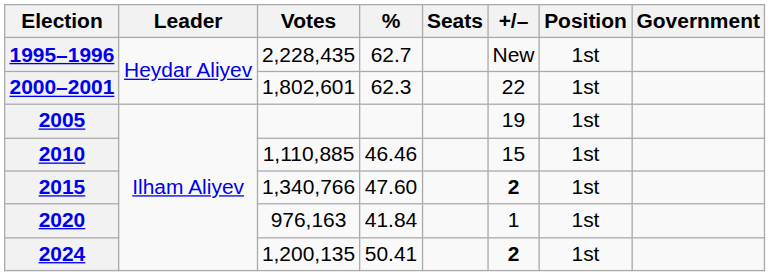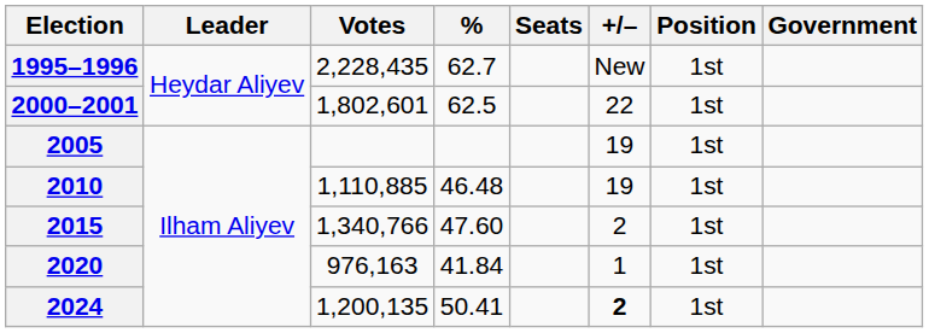2000–2001 | %: 62.3 -> 62.5
2010 | %: 46.46 -> 46.48
2010 | +/–: 15 -> 19
2015 | +/–: bold -> normal
